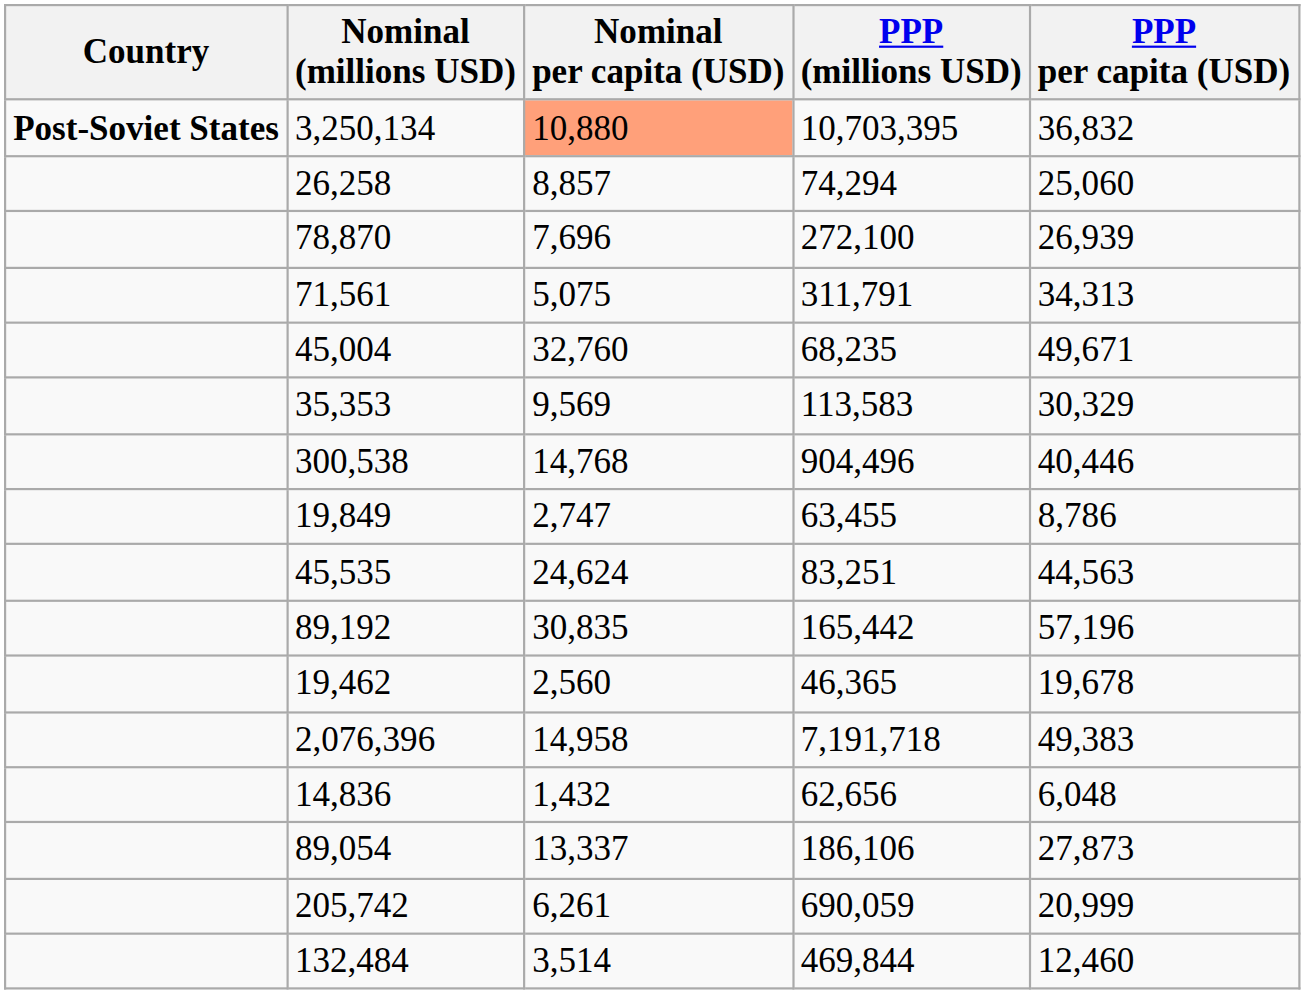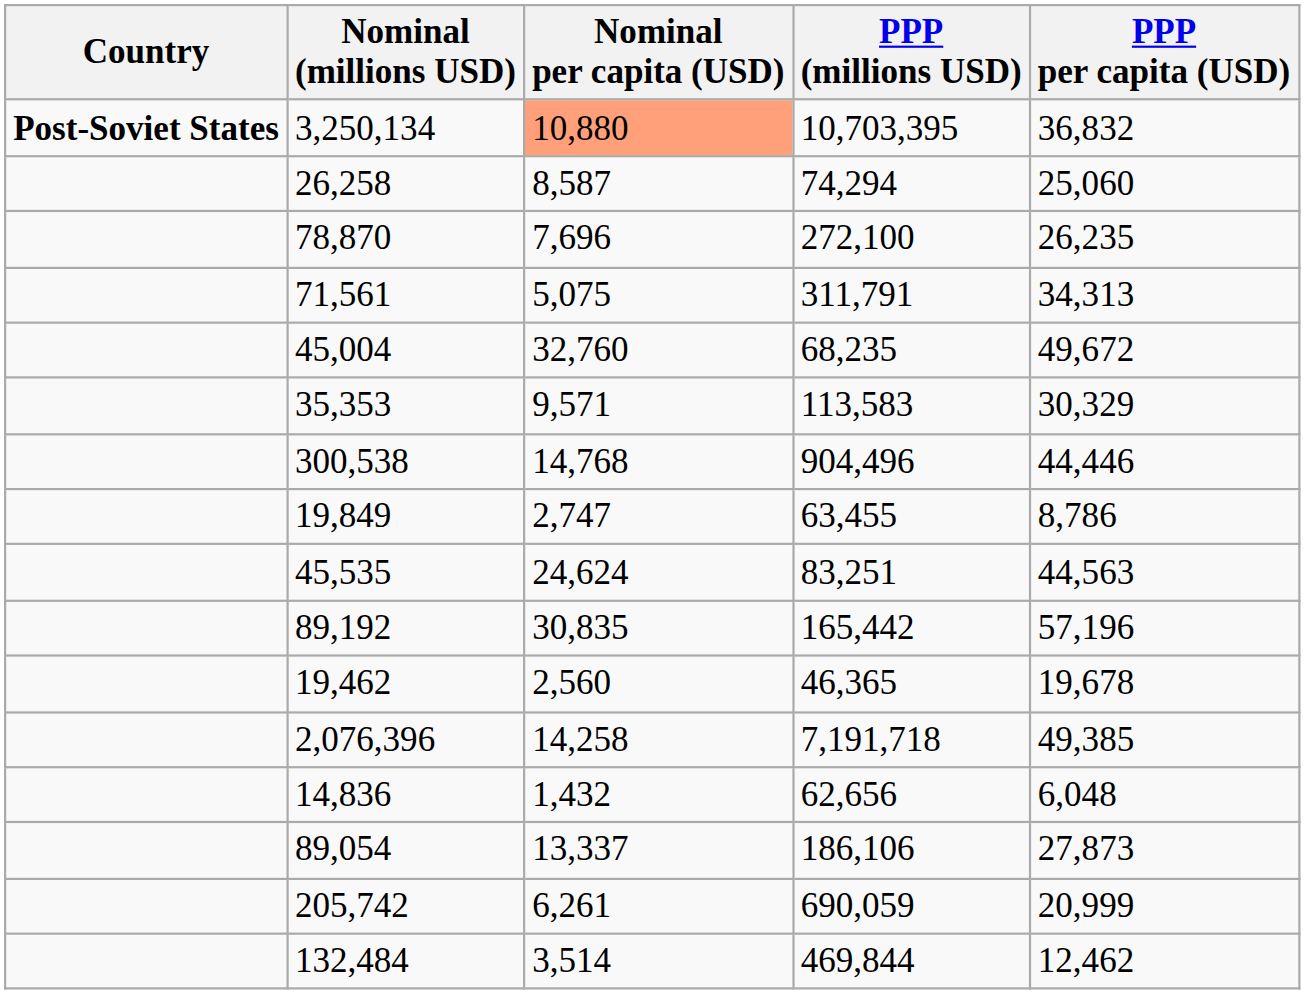26,258 | Nominal per capita (USD): 8,857 -> 8,587
78,870 | PPP per capita (USD): 26,939 -> 26,235
45,004 | PPP per capita (USD): 49,671 -> 49,672
35,353 | Nominal per capita (USD): 9,569 -> 9,571
300,538 | PPP per capita (USD): 40,446 -> 44,446
2,076,396 | Nominal per capita (USD): 14,958 -> 14,258
2,076,396 | PPP per capita (USD): 49,383 -> 49,385
132,484 | PPP per capita (USD): 12,460 -> 12,462
